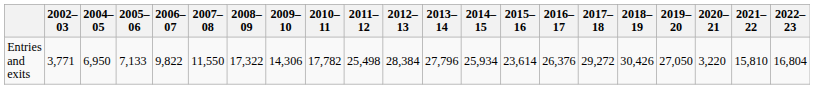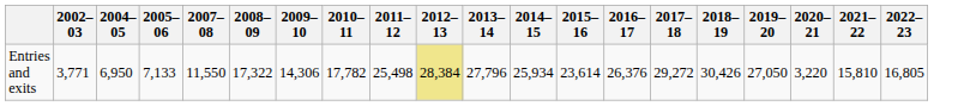- column: 2006–07 | 9,822
Entries and exits | 2012–13: no background -> khaki background
Entries and exits | 2022–23: 16,804 -> 16,805
